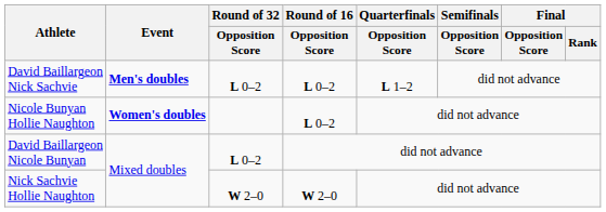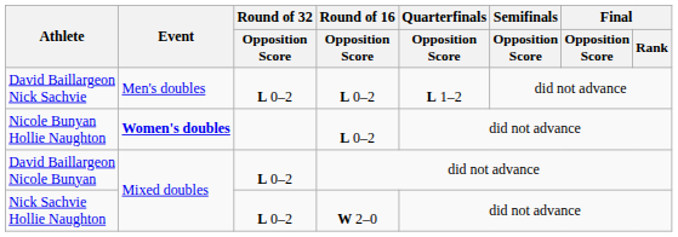David Baillargeon Nick Sachvie | Event: bold -> normal
Nick Sachvie Hollie Naughton | Round of 32 / Opposition Score: W 2–0 -> L 0–2
